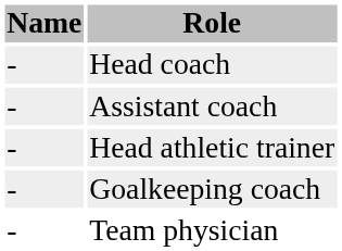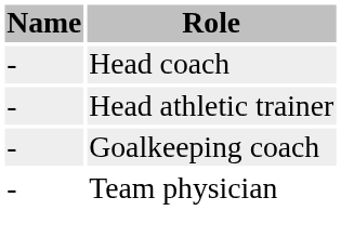- row: - | Assistant coach
